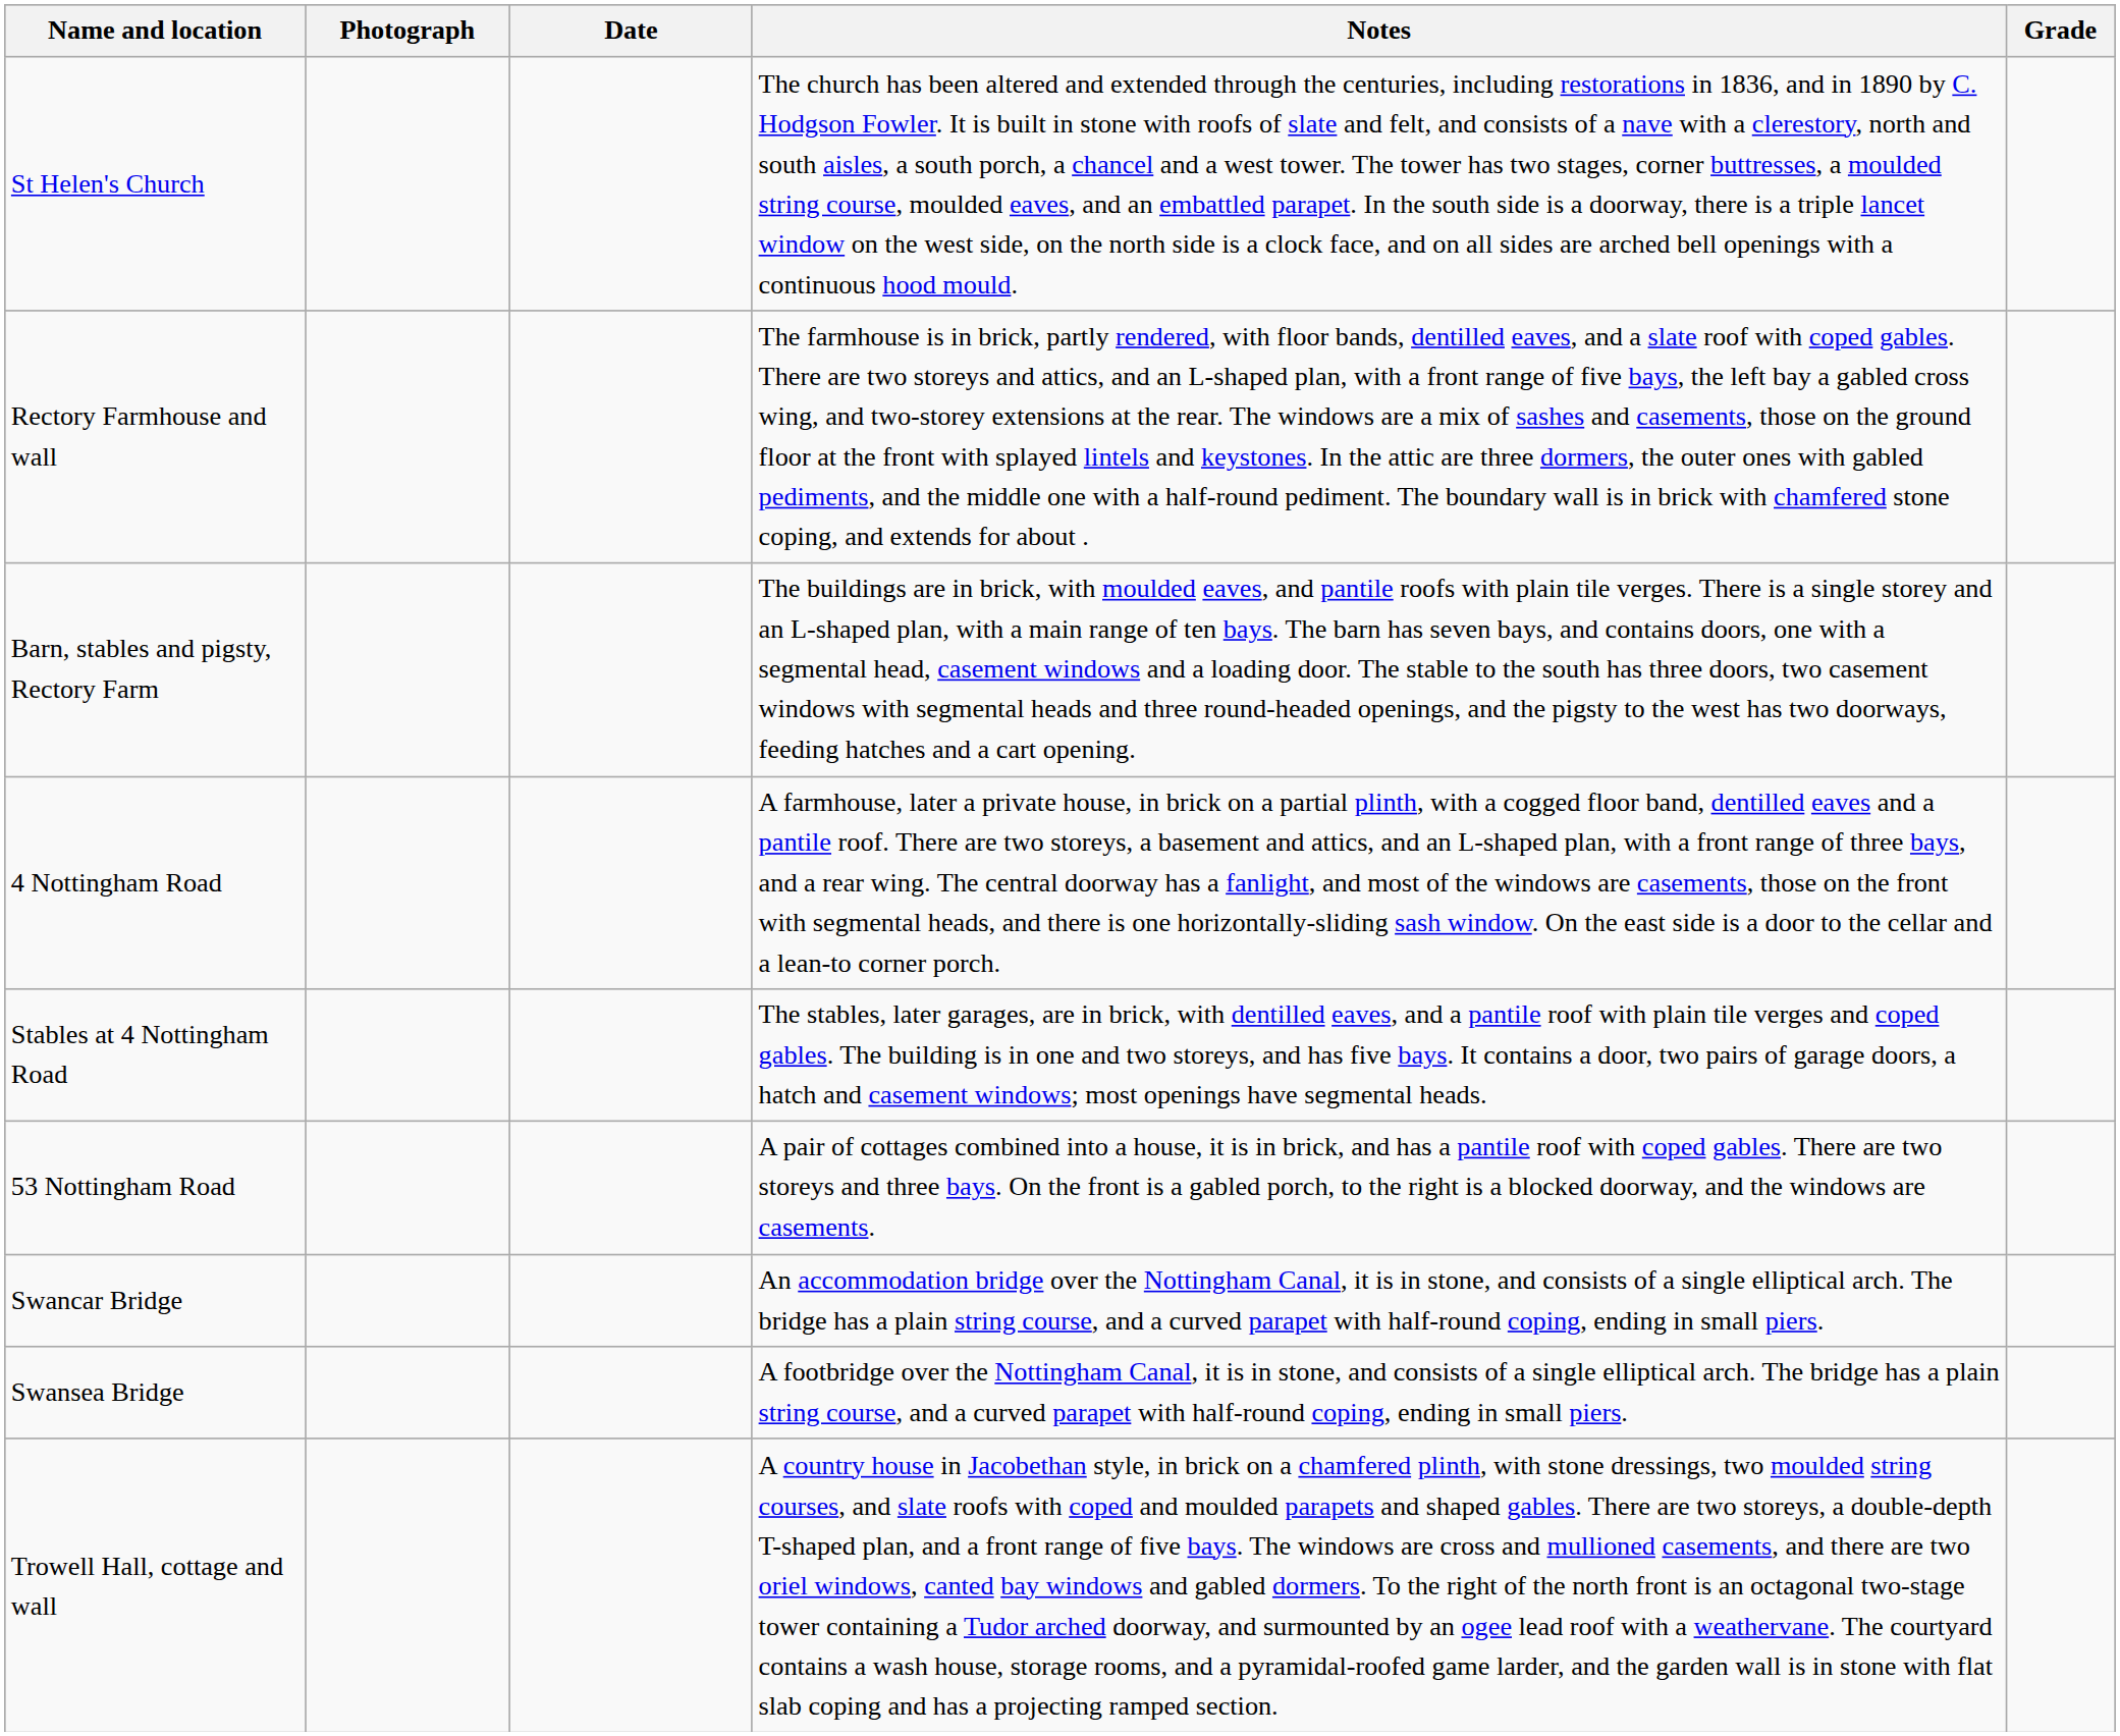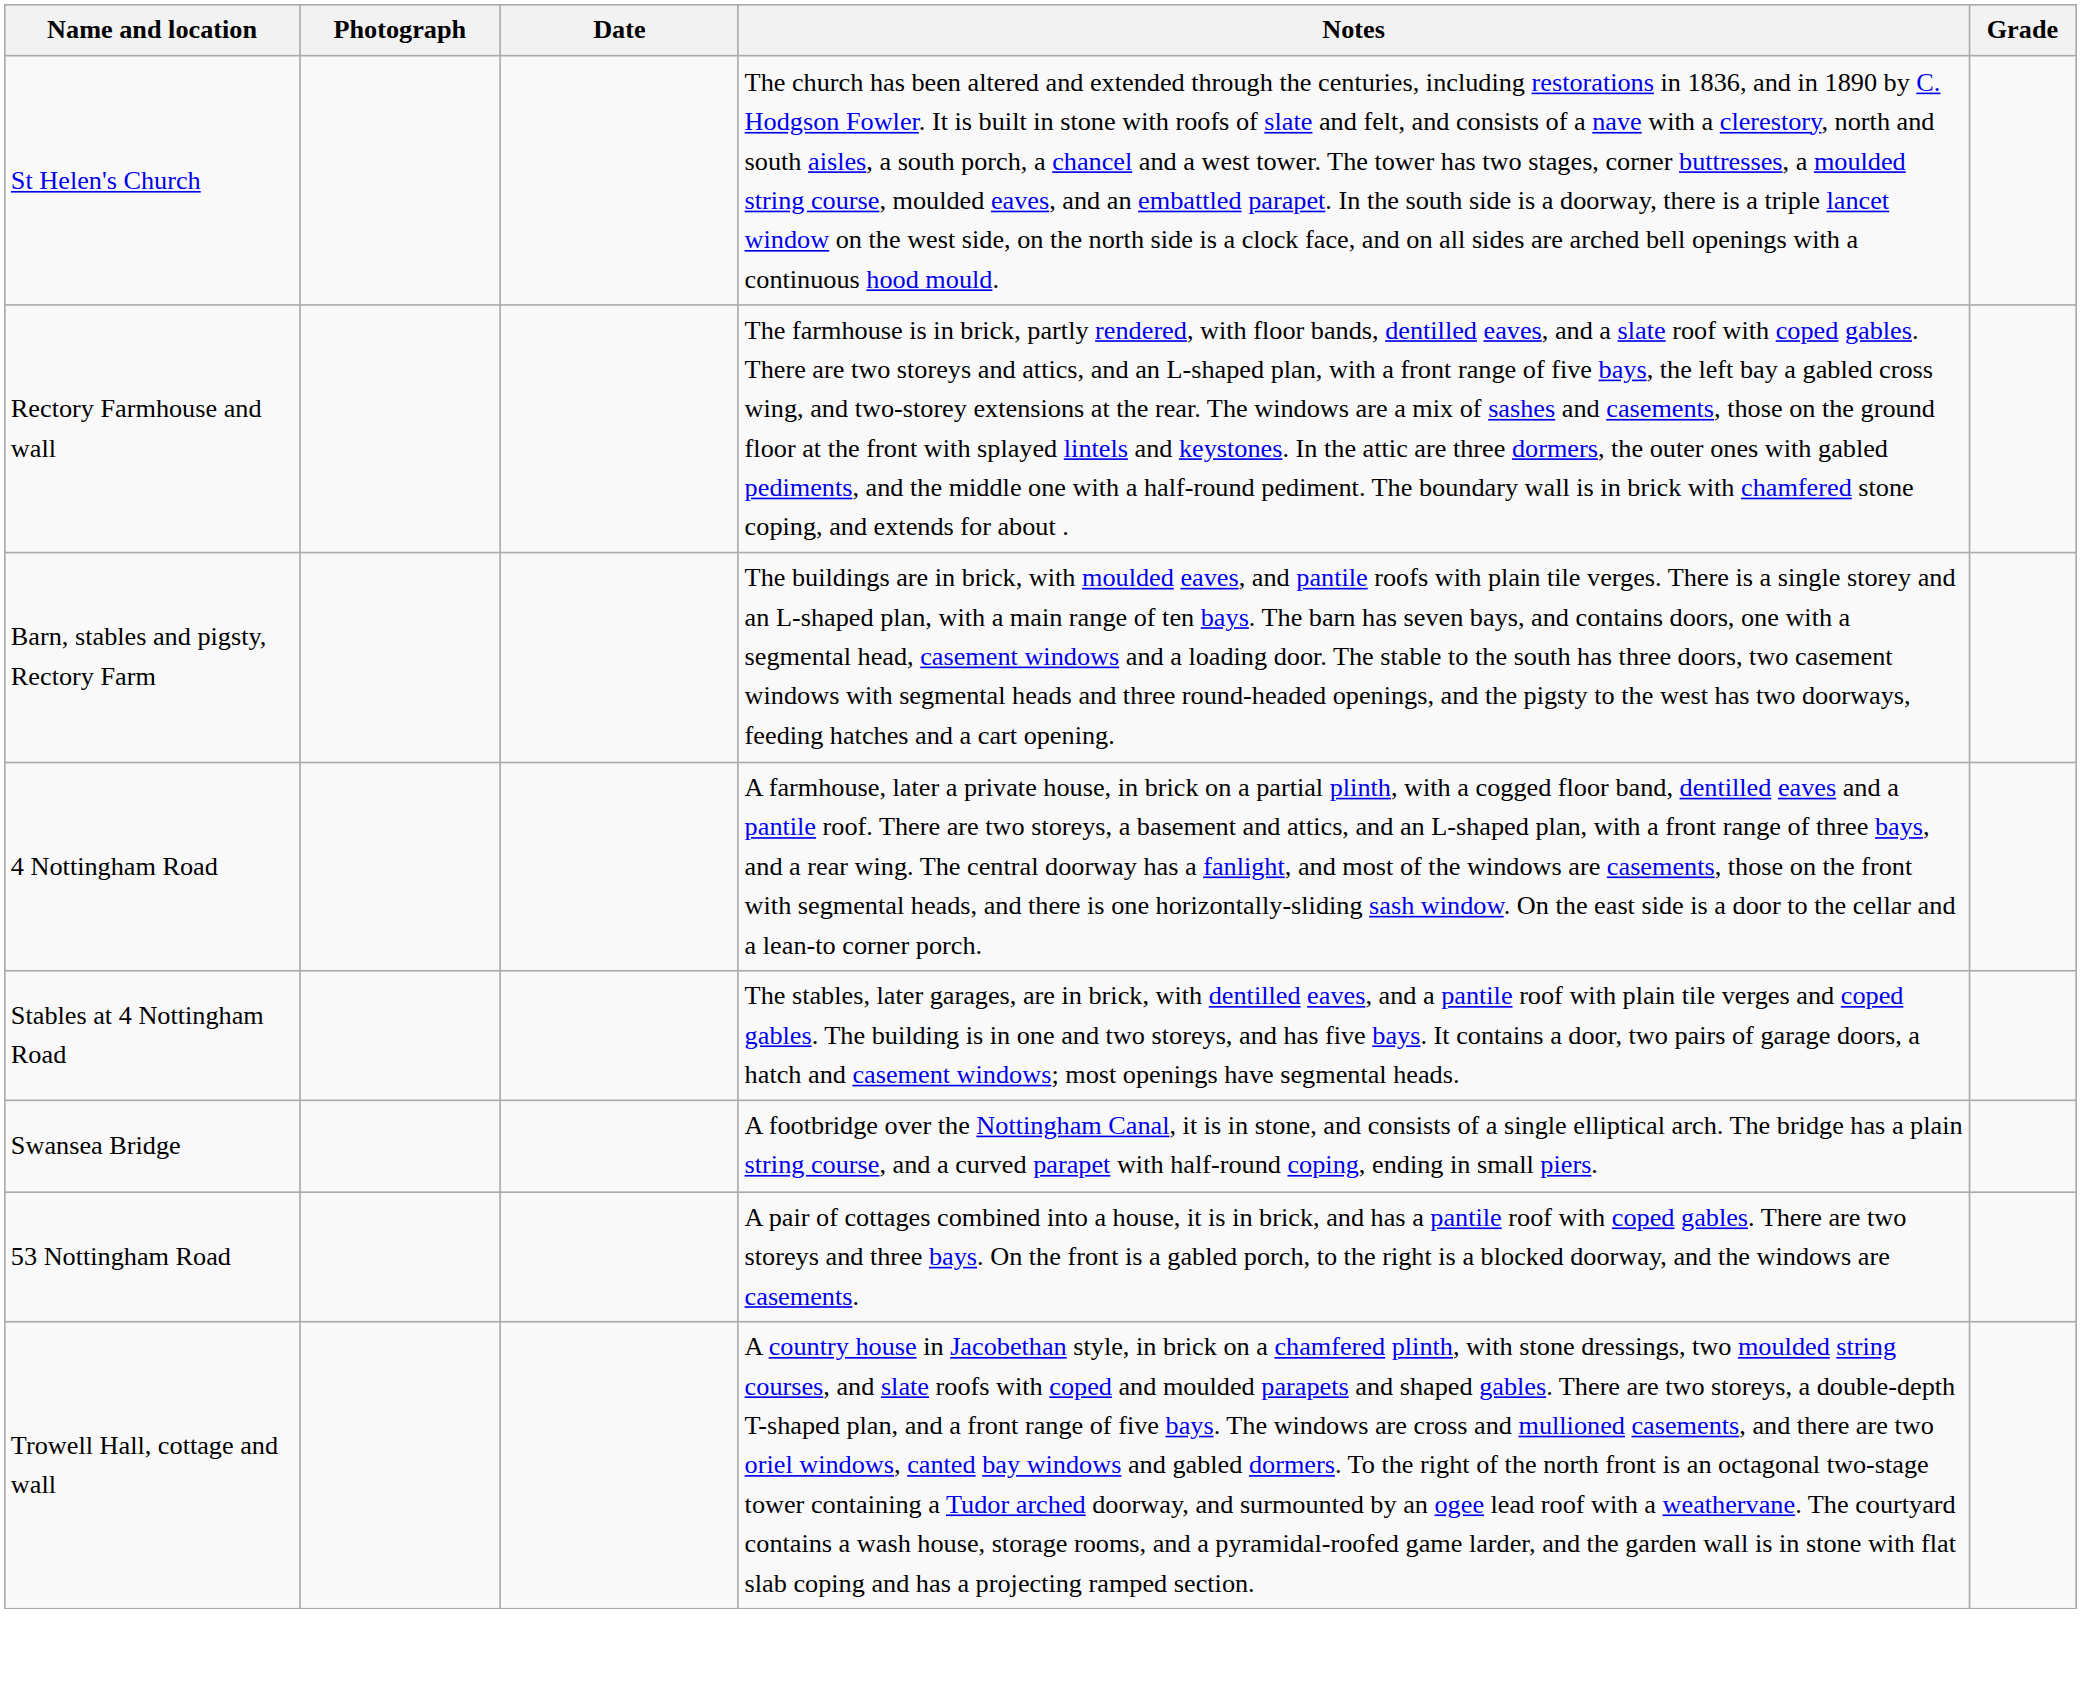rows swapped: 53 Nottingham Road <-> Swansea Bridge
- row: Swancar Bridge | An accommodation bridge over the Nottingham Canal, it is in stone, and consists of a single elliptical arch. The bridge has a plain string course, and a curved parapet with half-round coping, ending in small piers.
